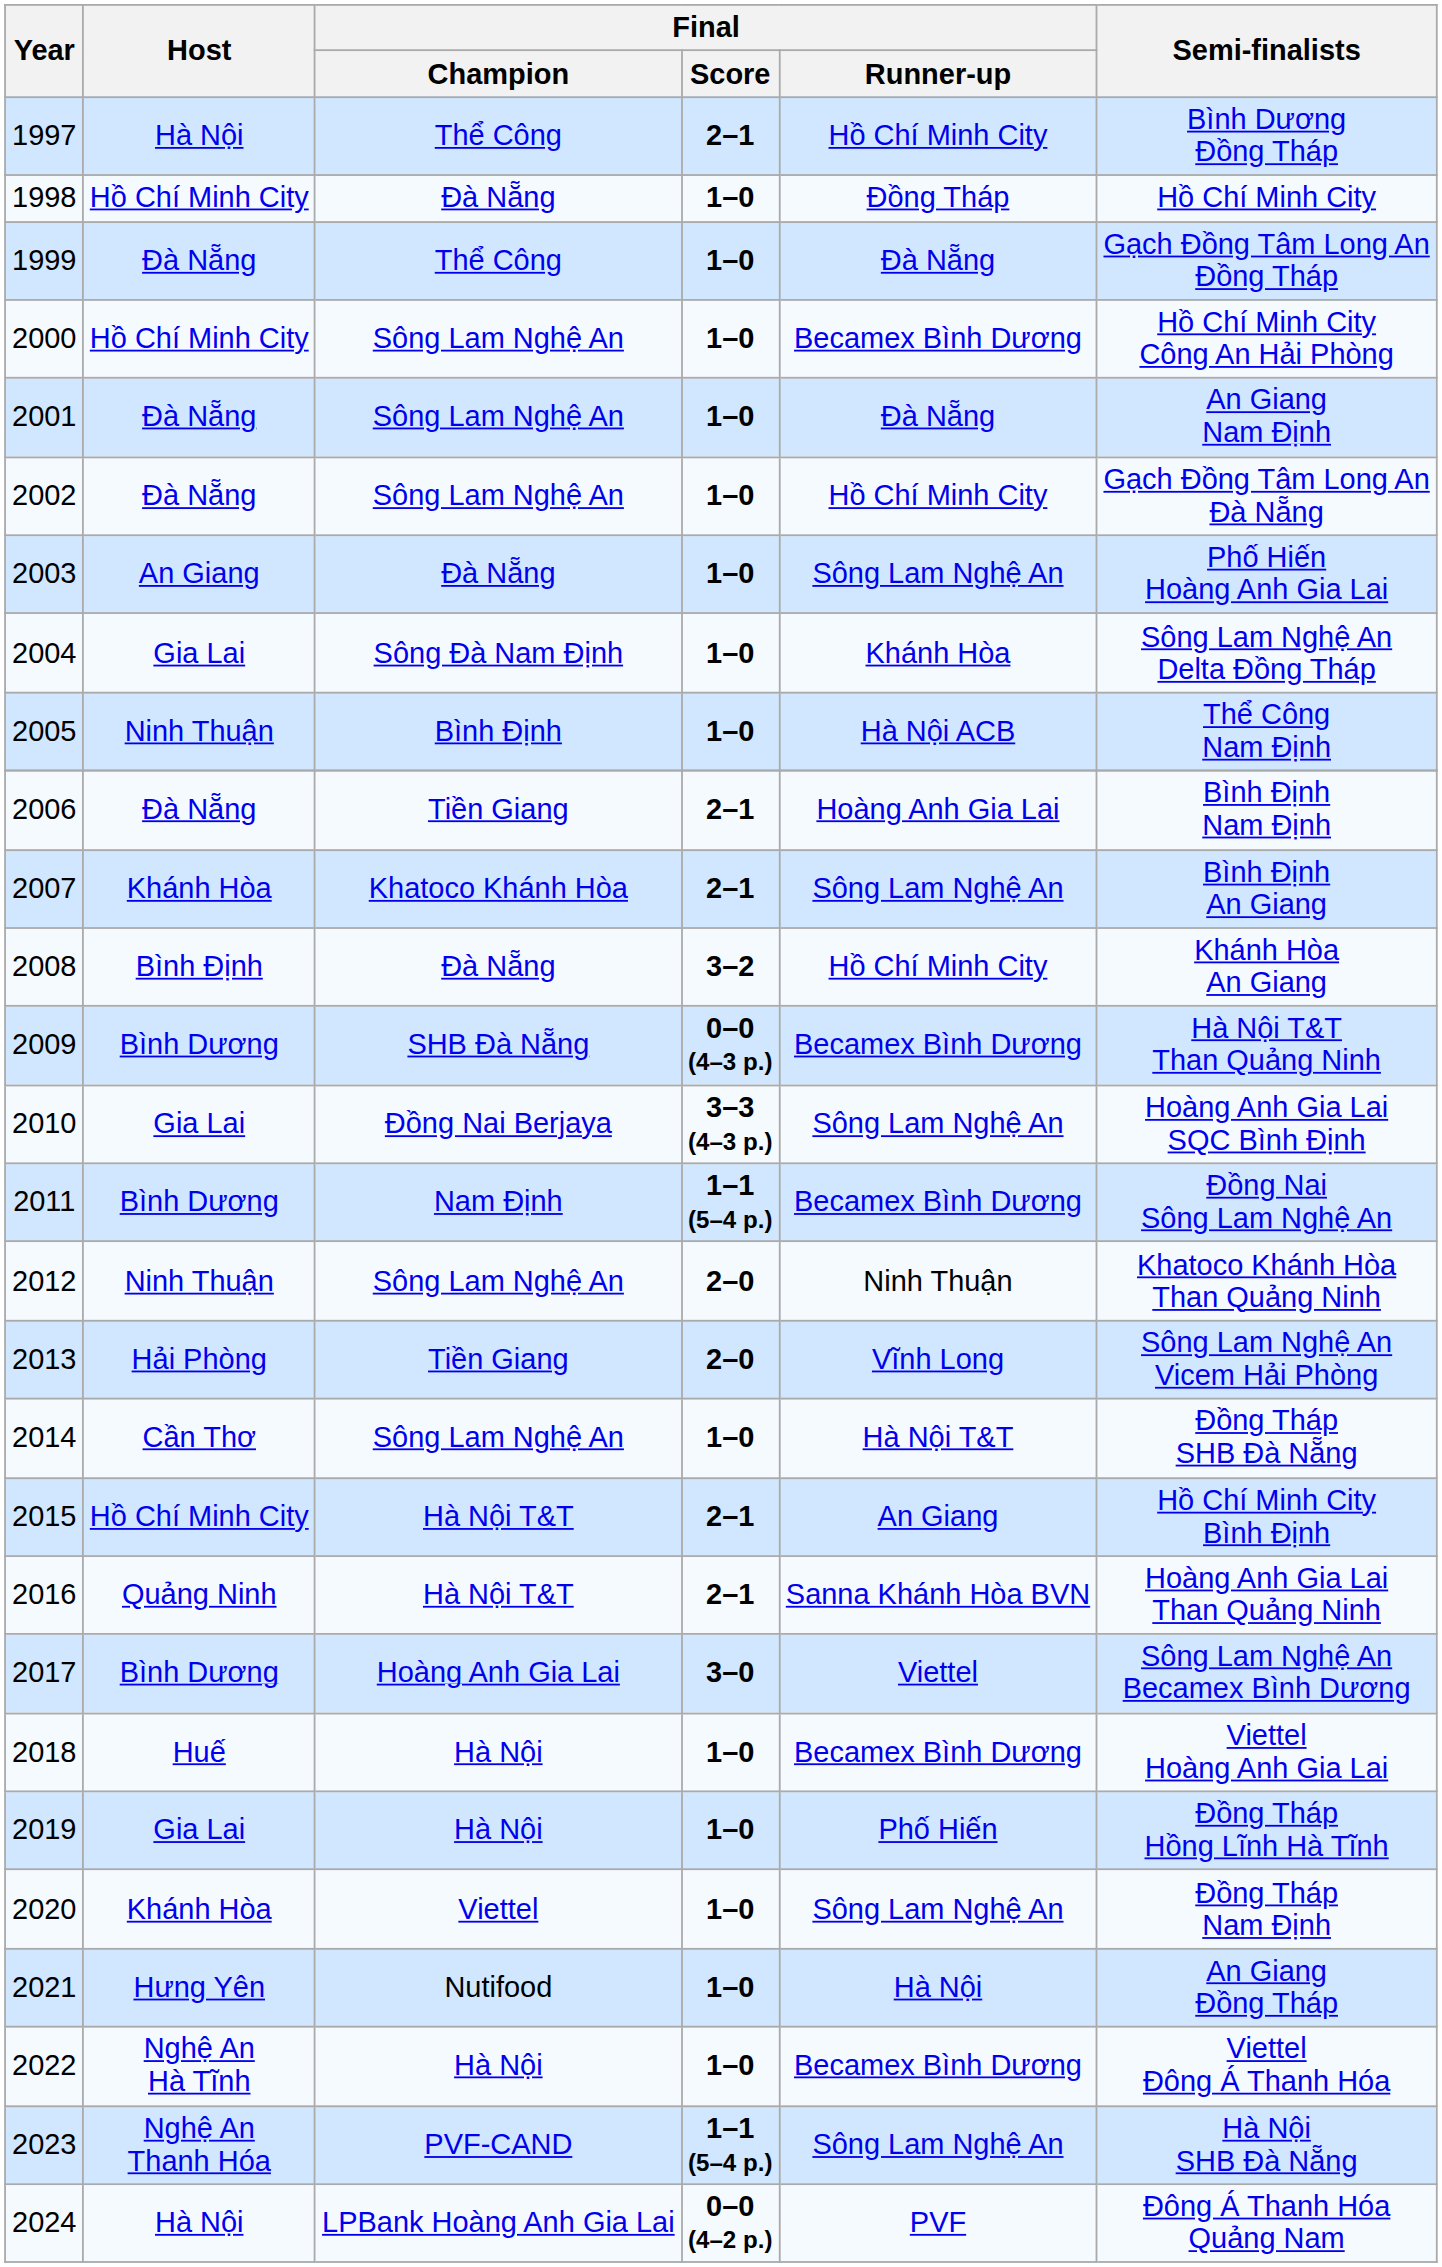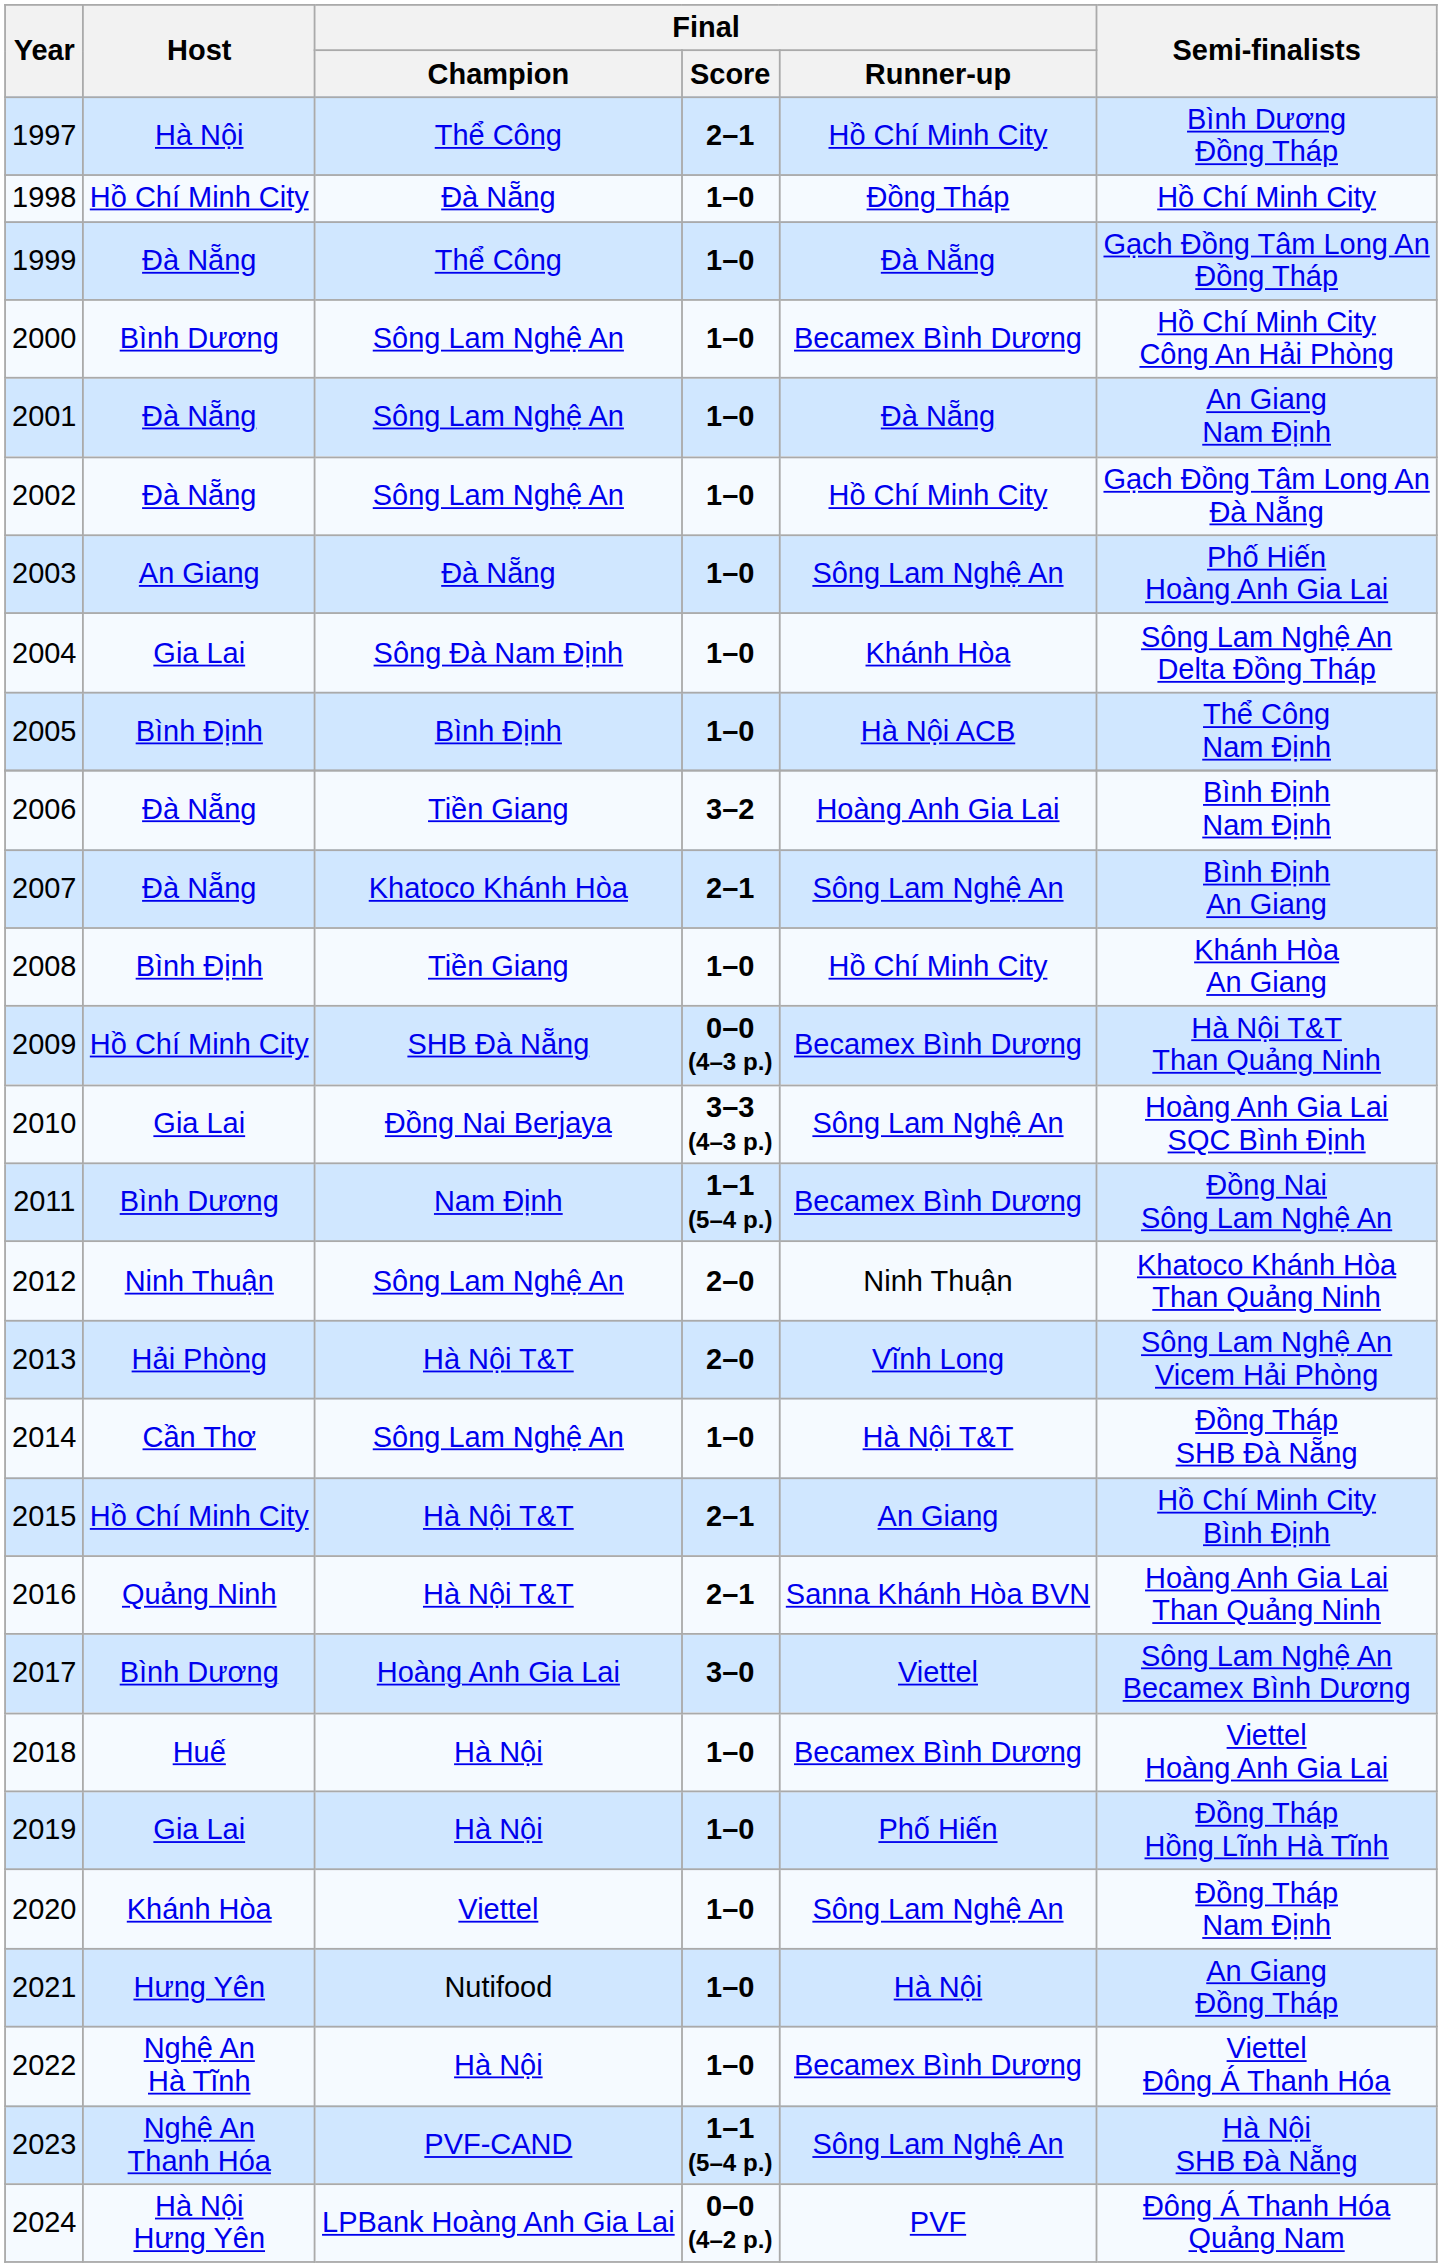2000 | Host: Hồ Chí Minh City -> Bình Dương
2005 | Host: Ninh Thuận -> Bình Định
2006 | Final / Score: 2–1 -> 3–2
2007 | Host: Khánh Hòa -> Đà Nẵng
2008 | Final / Champion: Đà Nẵng -> Tiền Giang
2008 | Final / Score: 3–2 -> 1–0
2009 | Host: Bình Dương -> Hồ Chí Minh City
2013 | Final / Champion: Tiền Giang -> Hà Nội T&T
2024 | Host: Hà Nội -> Hà Nội Hưng Yên
